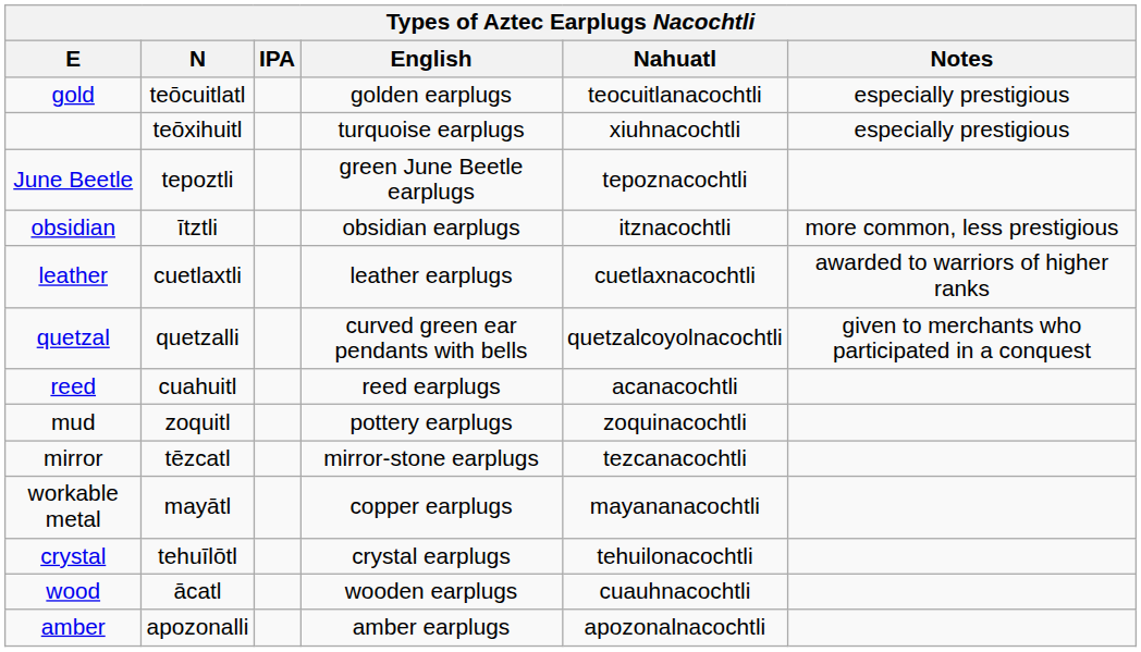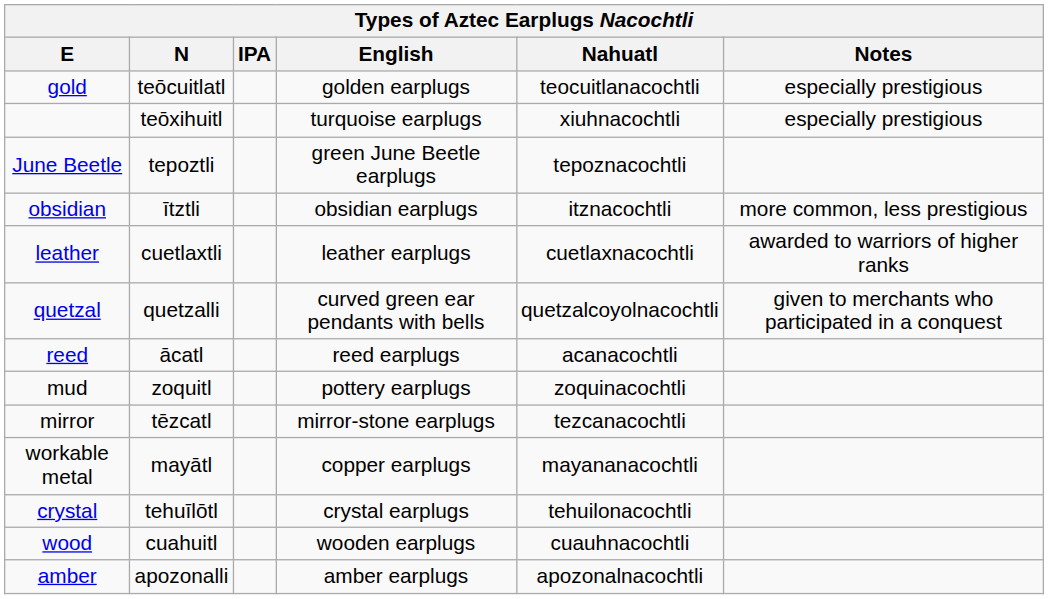reed | N: cuahuitl -> ācatl
wood | N: ācatl -> cuahuitl
